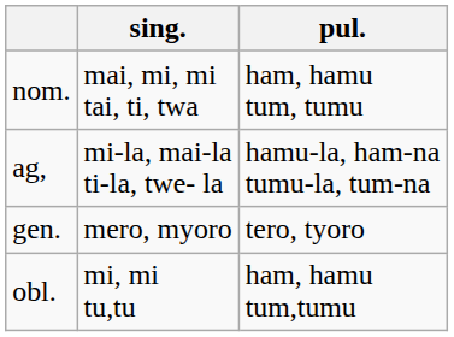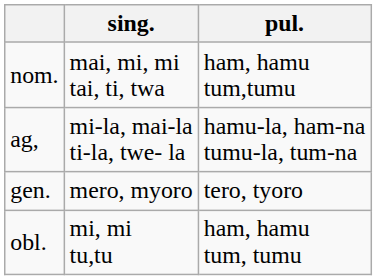nom. | pul.: ham, hamu tum, tumu -> ham, hamu tum,tumu
obl. | pul.: ham, hamu tum,tumu -> ham, hamu tum, tumu
